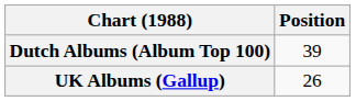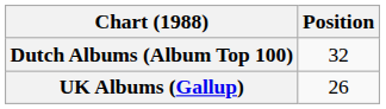Dutch Albums (Album Top 100) | Position: 39 -> 32
